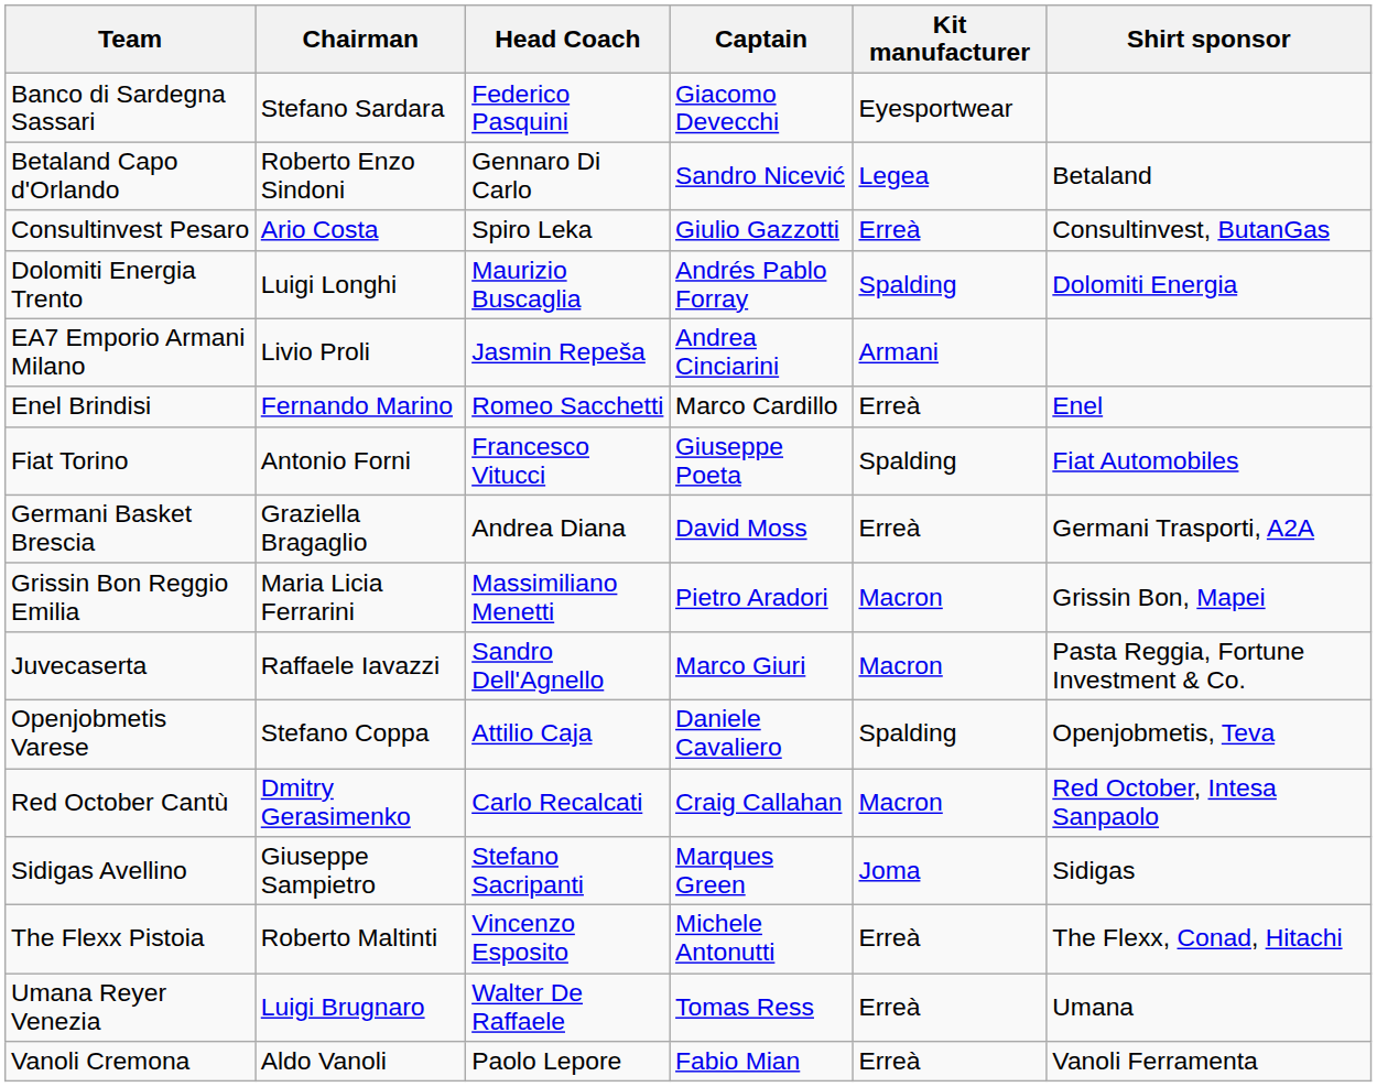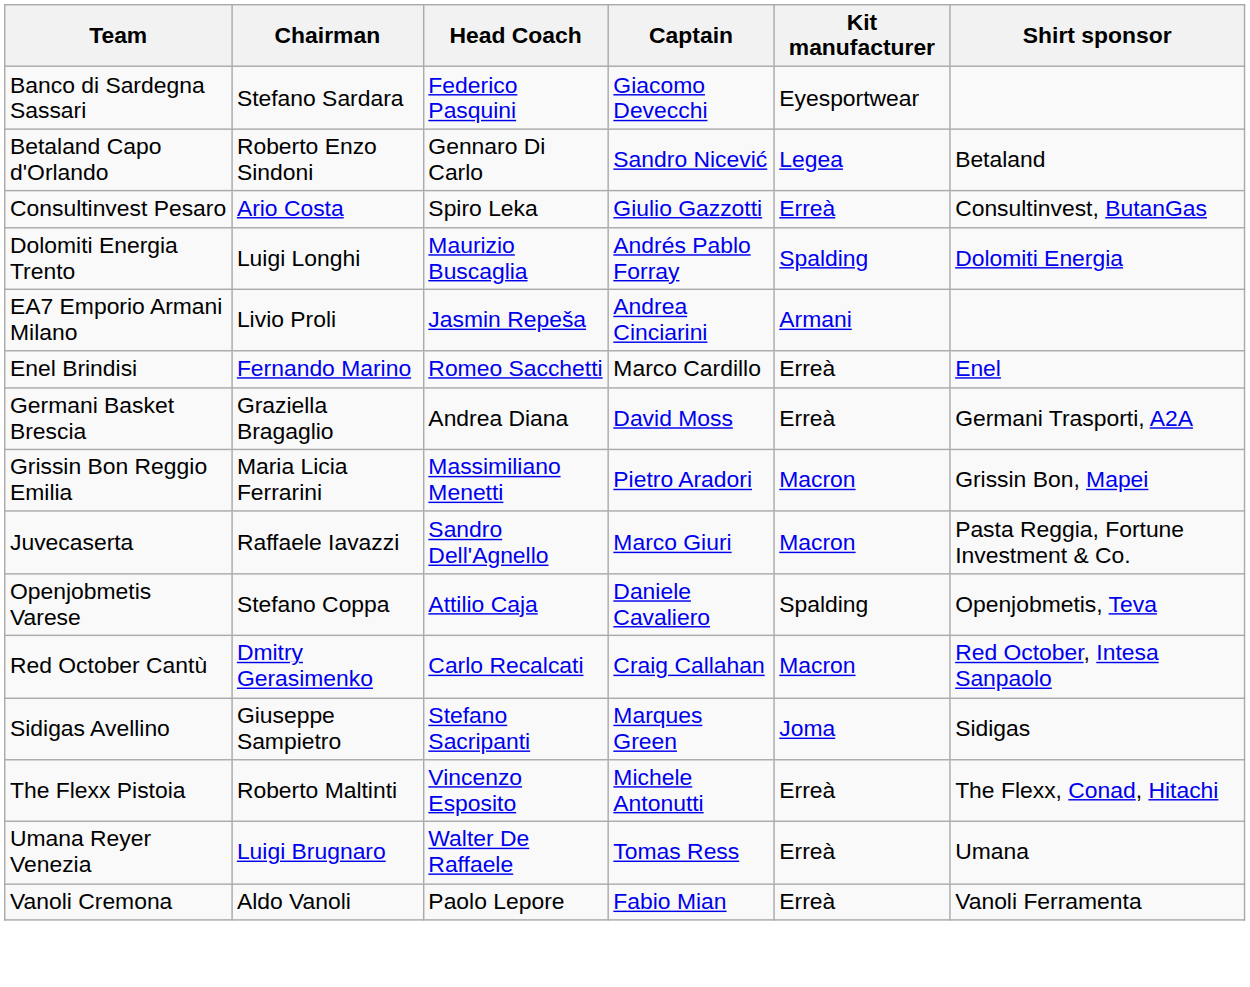- row: Fiat Torino | Antonio Forni | Francesco Vitucci | Giuseppe Poeta | Spalding | Fiat Automobiles
